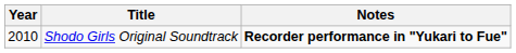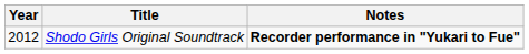Shodo Girls Original Soundtrack | Year: 2010 -> 2012
